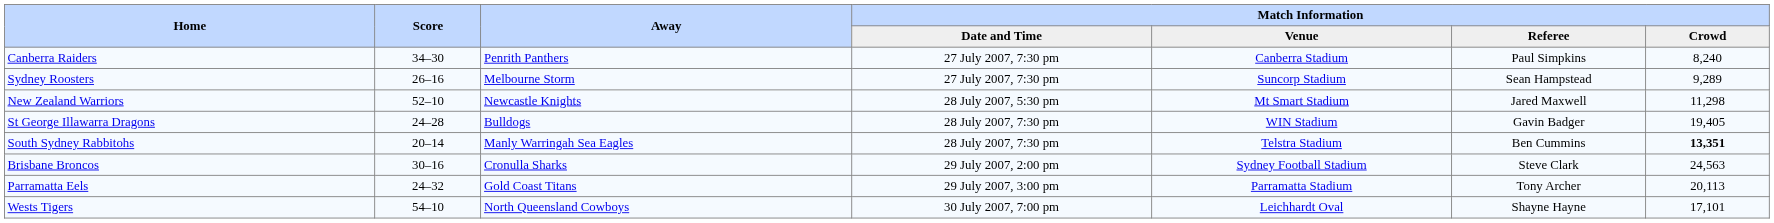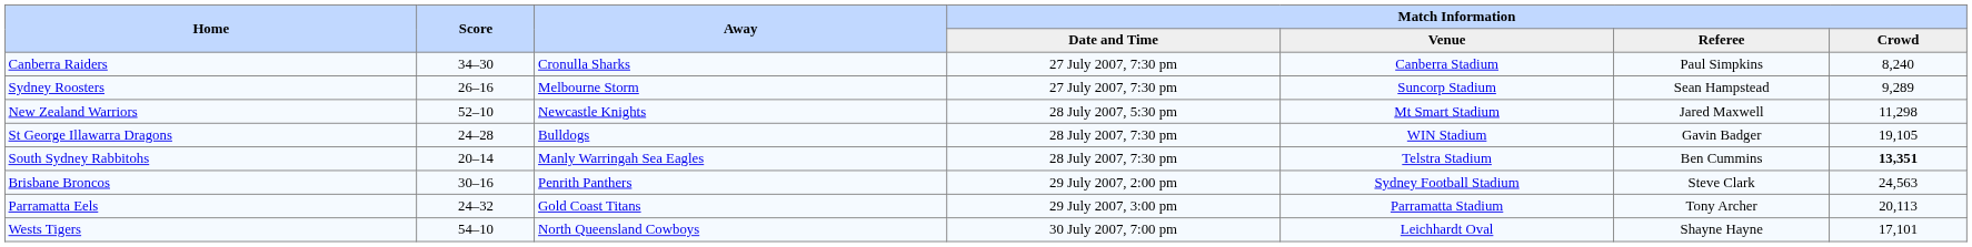Canberra Raiders | Away: Penrith Panthers -> Cronulla Sharks
St George Illawarra Dragons | Match Information / Crowd: 19,405 -> 19,105
Brisbane Broncos | Away: Cronulla Sharks -> Penrith Panthers
